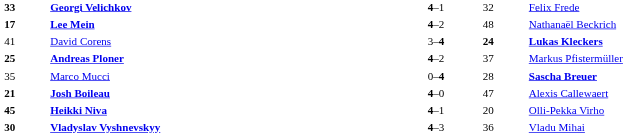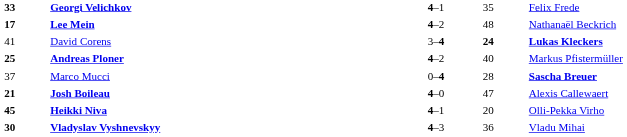Georgi Velichkov | column 4: 32 -> 35
Andreas Ploner | column 4: 37 -> 40
Marco Mucci | column 1: 35 -> 37
